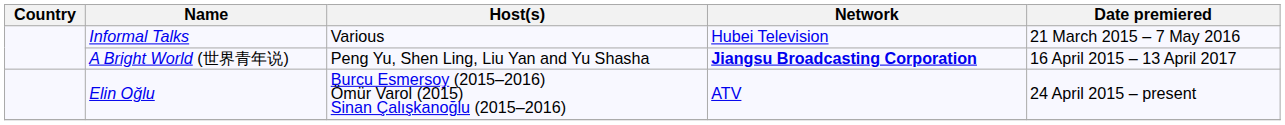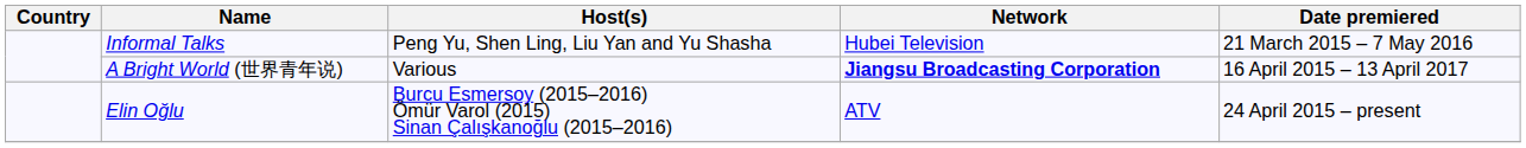Informal Talks | Host(s): Various -> Peng Yu, Shen Ling, Liu Yan and Yu Shasha
A Bright World (世界青年说) | Host(s): Peng Yu, Shen Ling, Liu Yan and Yu Shasha -> Various
